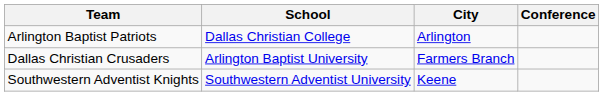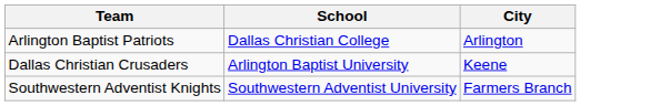- column: Conference
Dallas Christian Crusaders | City: Farmers Branch -> Keene
Southwestern Adventist Knights | City: Keene -> Farmers Branch
